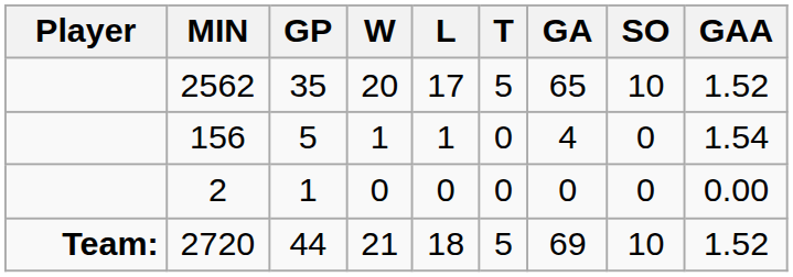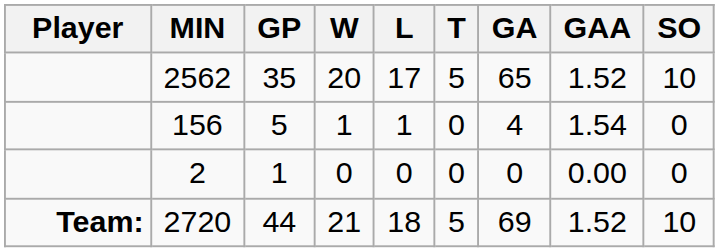columns swapped: GAA <-> SO
